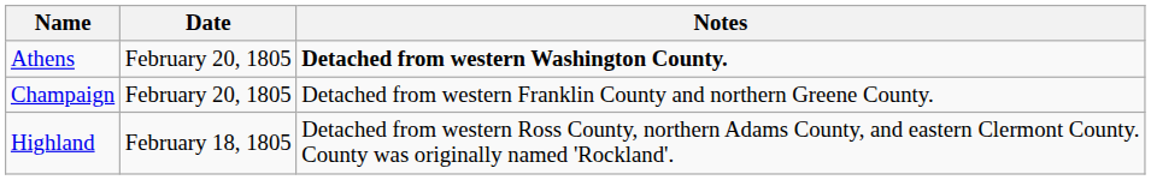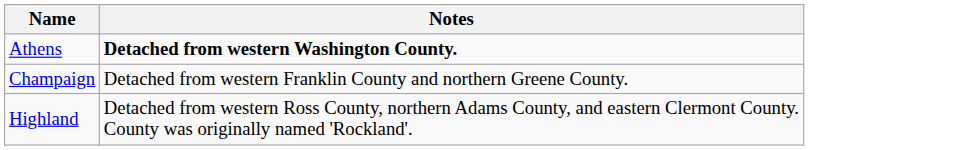- column: Date | February 20, 1805 | February 20, 1805 | February 18, 1805
